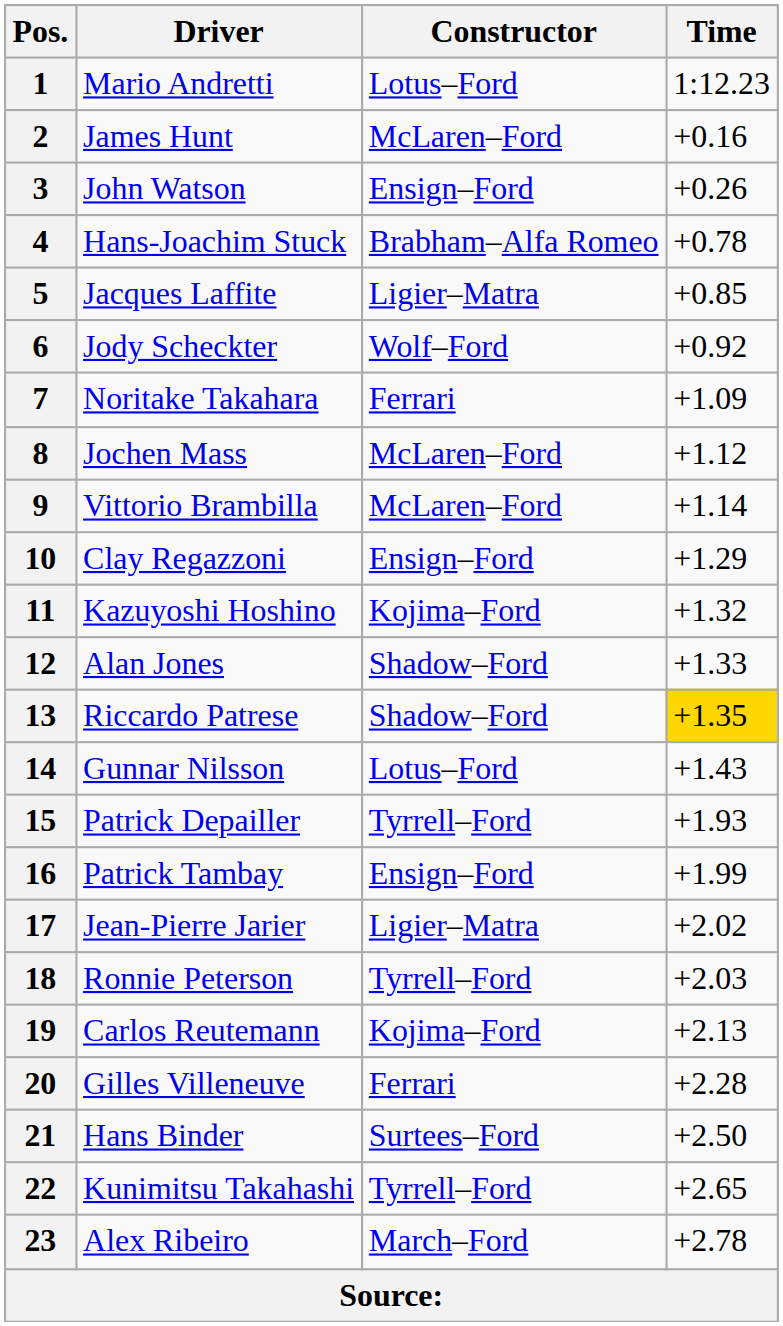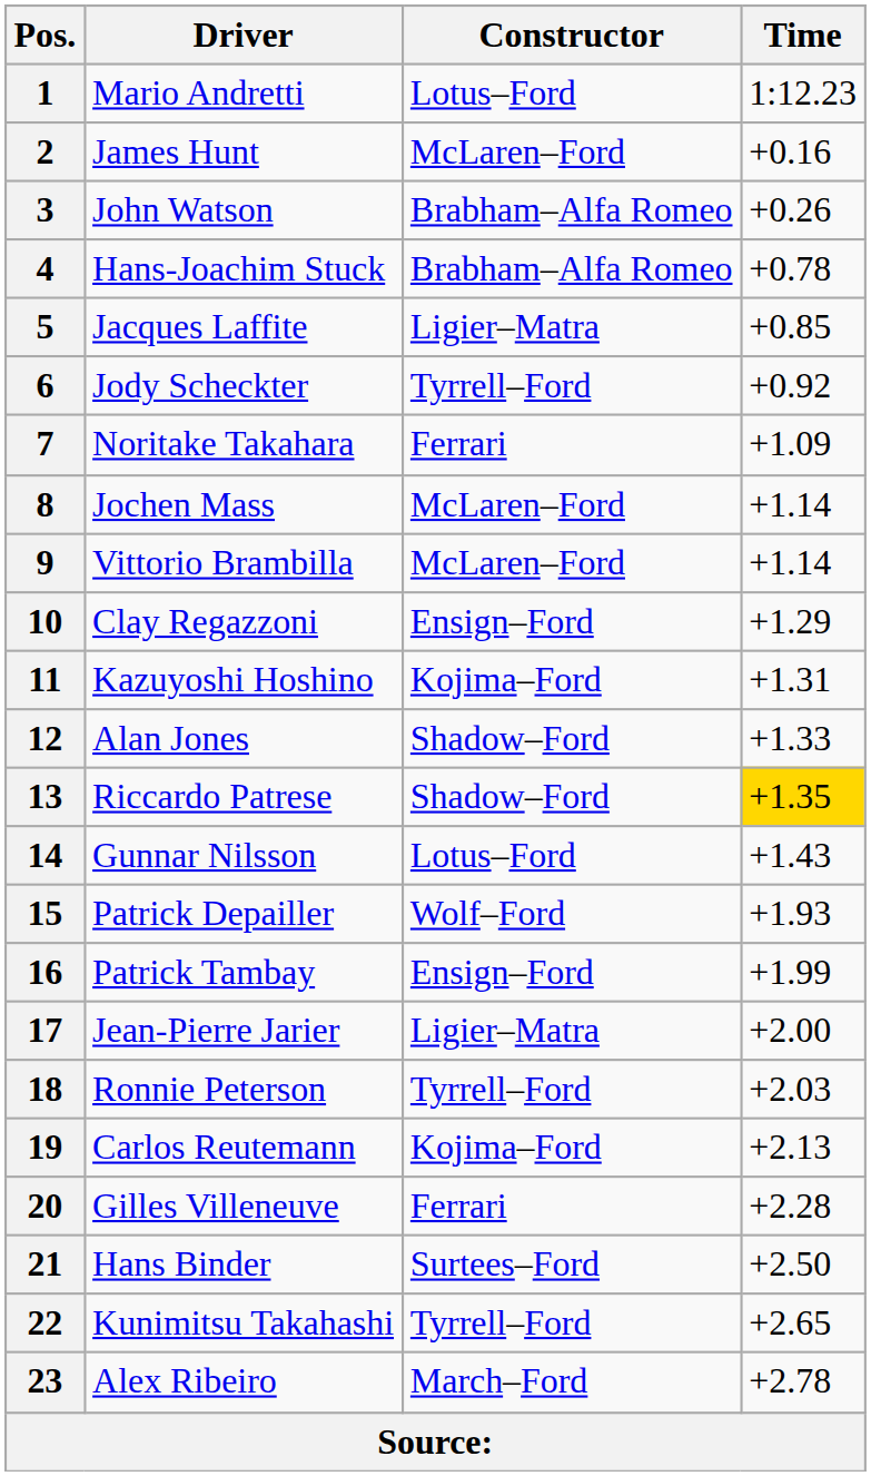3 | Constructor: Ensign–Ford -> Brabham–Alfa Romeo
6 | Constructor: Wolf–Ford -> Tyrrell–Ford
8 | Time: +1.12 -> +1.14
11 | Time: +1.32 -> +1.31
15 | Constructor: Tyrrell–Ford -> Wolf–Ford
17 | Time: +2.02 -> +2.00
